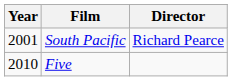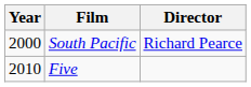South Pacific | Year: 2001 -> 2000
